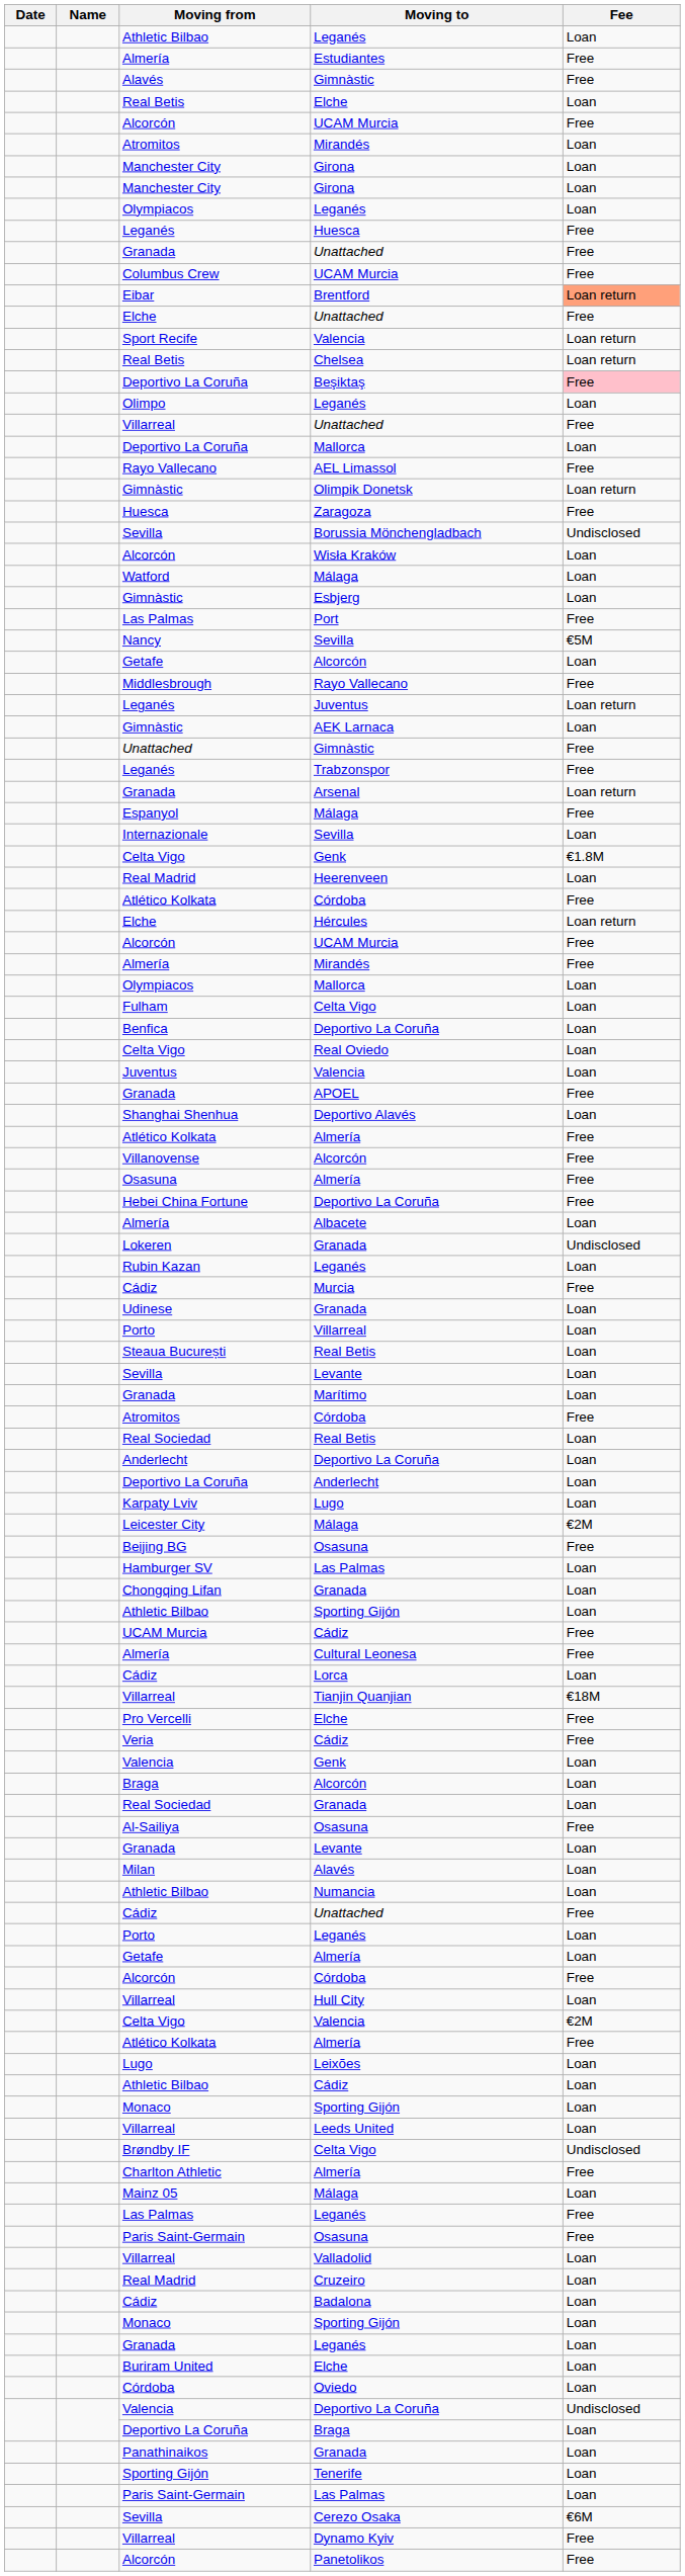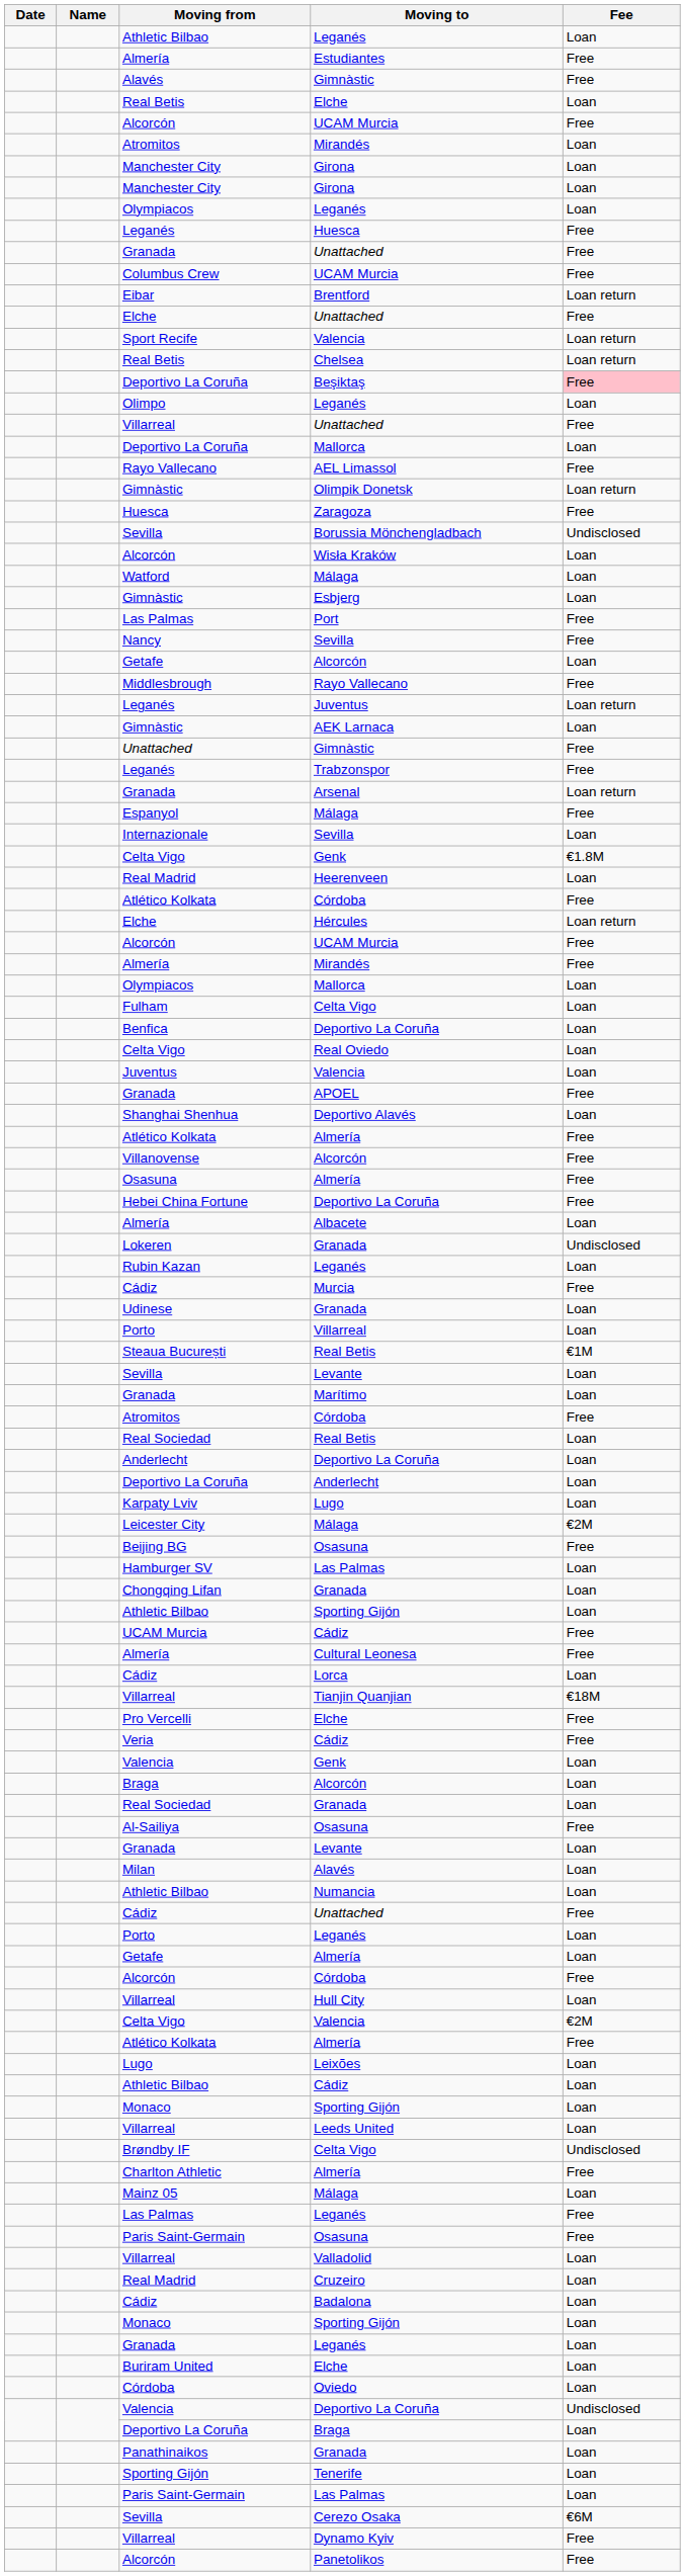Eibar | Fee: lightsalmon background -> no background
Nancy | Fee: €5M -> Free
Steaua București | Fee: Loan -> €1M
